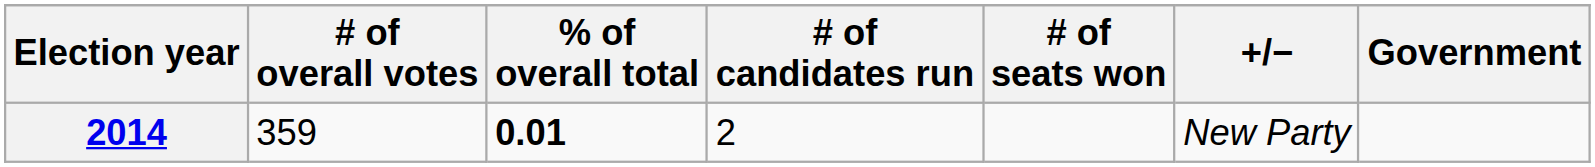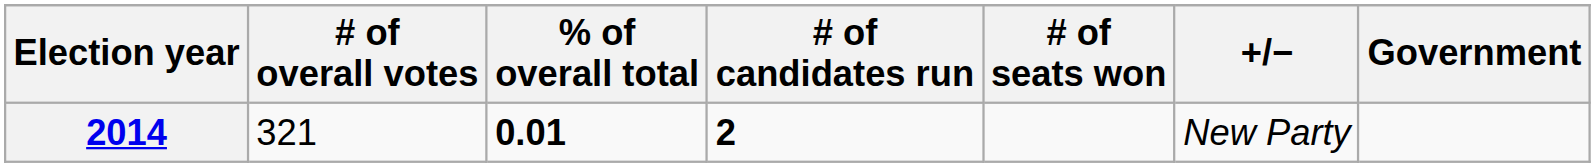2014 | # of overall votes: 359 -> 321
2014 | # of candidates run: normal -> bold
